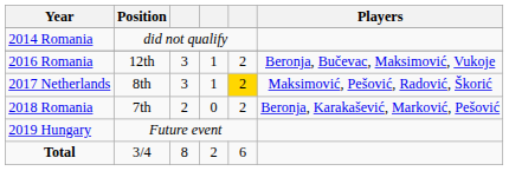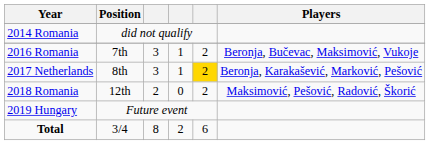2016 Romania | Position: 12th -> 7th
2017 Netherlands | Players: Maksimović, Pešović, Radović, Škorić -> Beronja, Karakašević, Marković, Pešović
2018 Romania | Position: 7th -> 12th
2018 Romania | Players: Beronja, Karakašević, Marković, Pešović -> Maksimović, Pešović, Radović, Škorić
